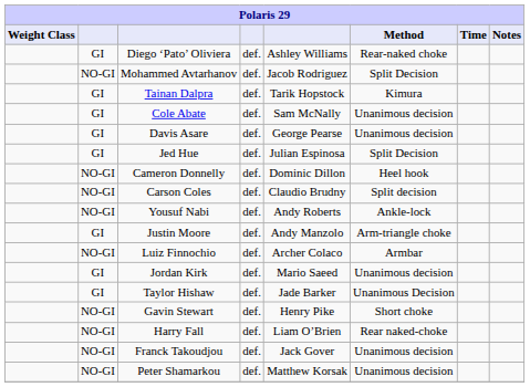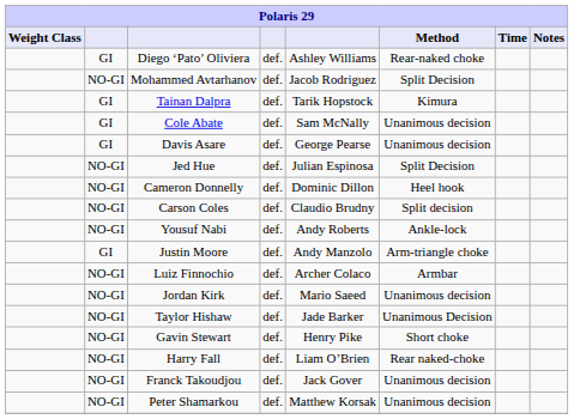Jed Hue | column 2: GI -> NO-GI
Jordan Kirk | column 2: GI -> NO-GI
Taylor Hishaw | column 2: GI -> NO-GI
